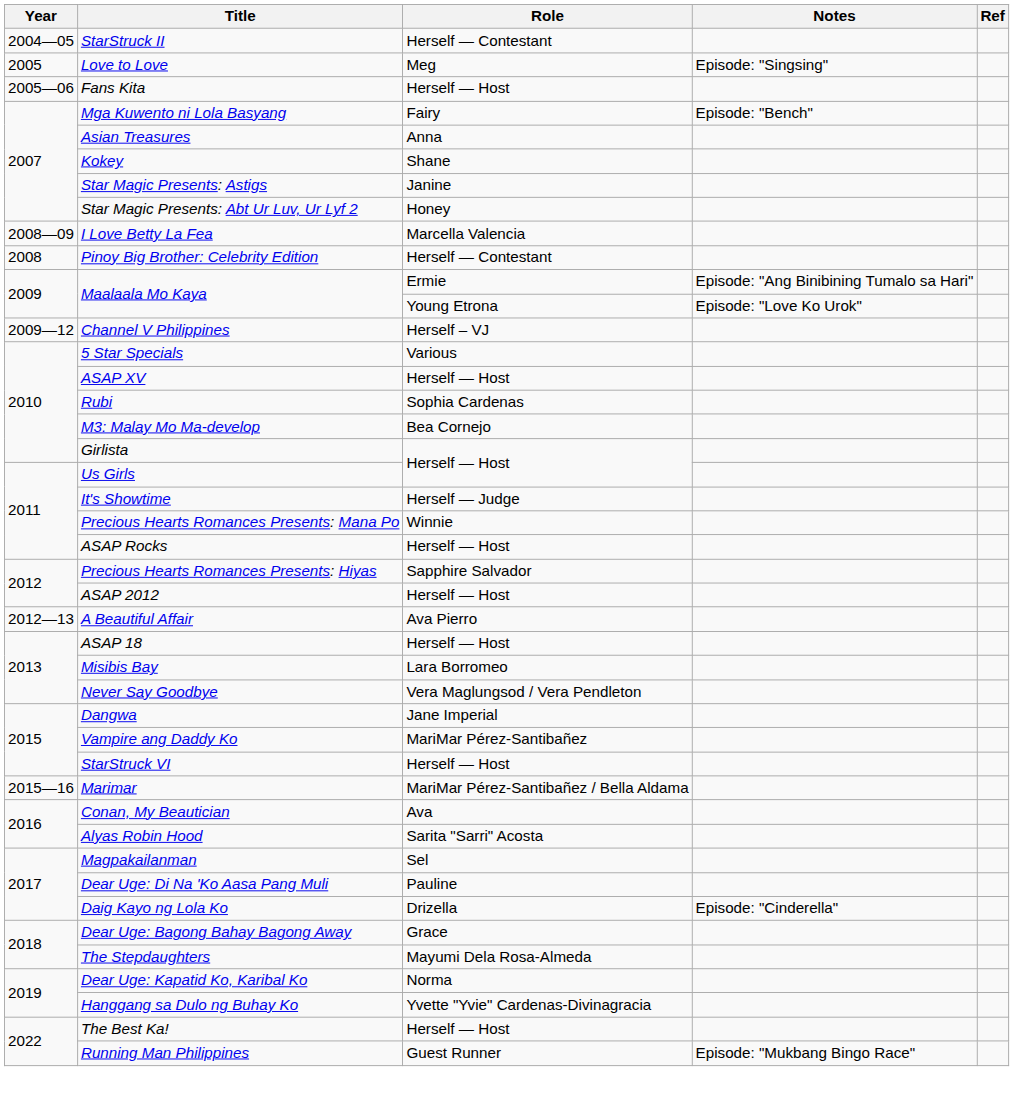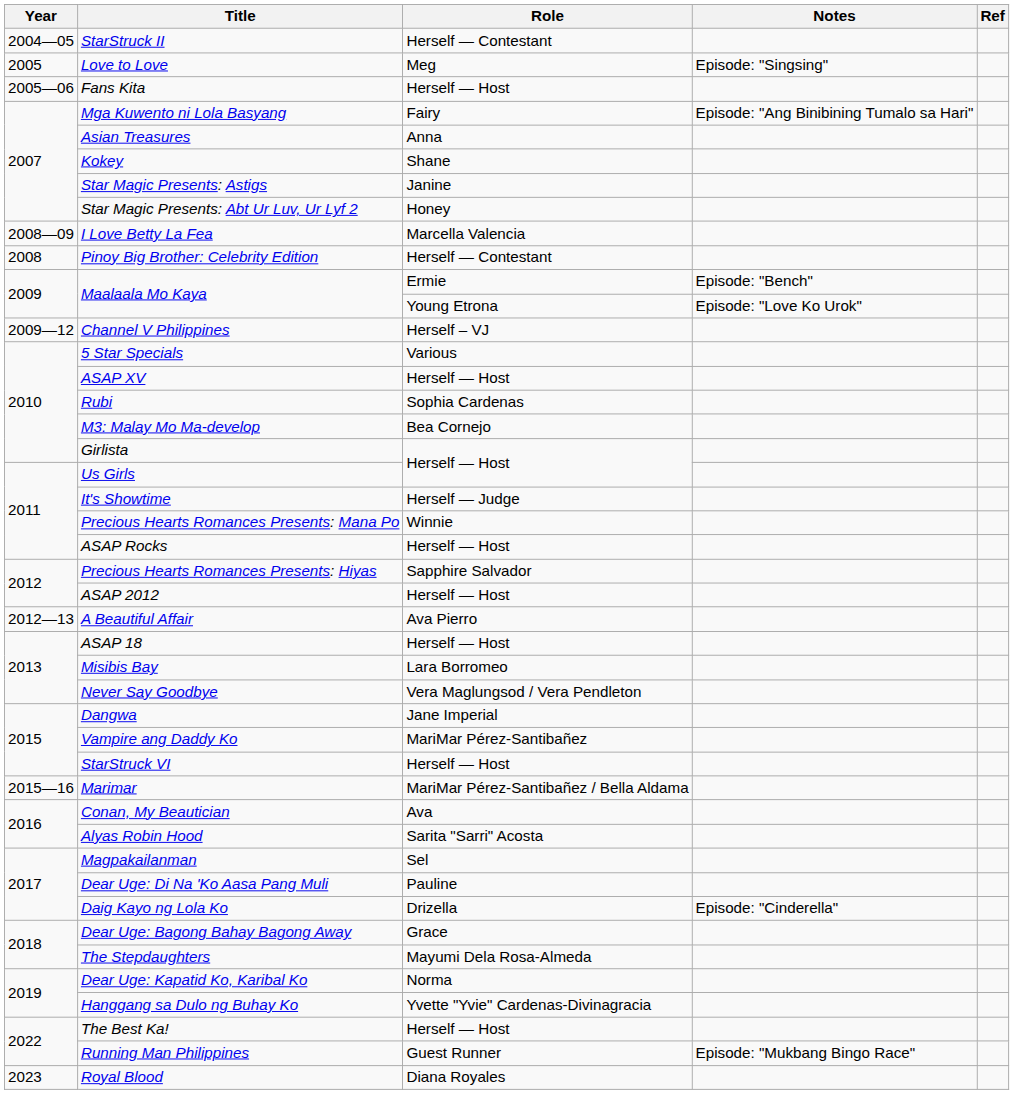Mga Kuwento ni Lola Basyang | Notes: Episode: "Bench" -> Episode: "Ang Binibining Tumalo sa Hari"
Maalaala Mo Kaya / Ermie | Notes: Episode: "Ang Binibining Tumalo sa Hari" -> Episode: "Bench"
+ row: 2023 | Royal Blood | Diana Royales
